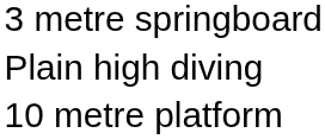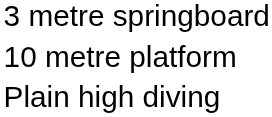rows swapped: 10 metre platform <-> Plain high diving
